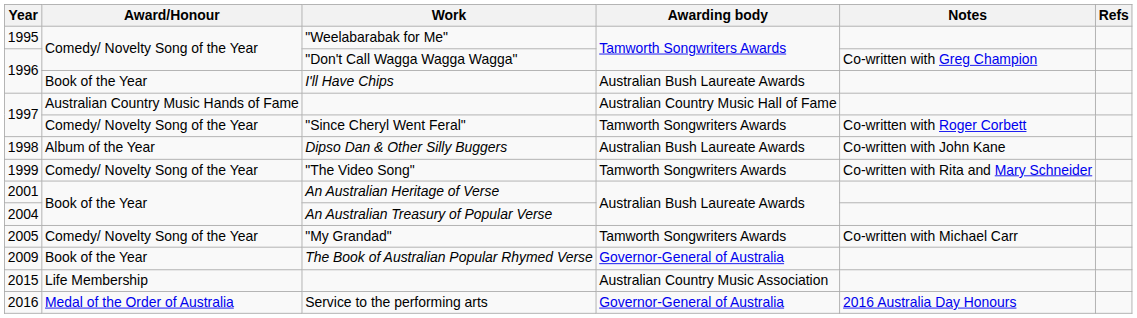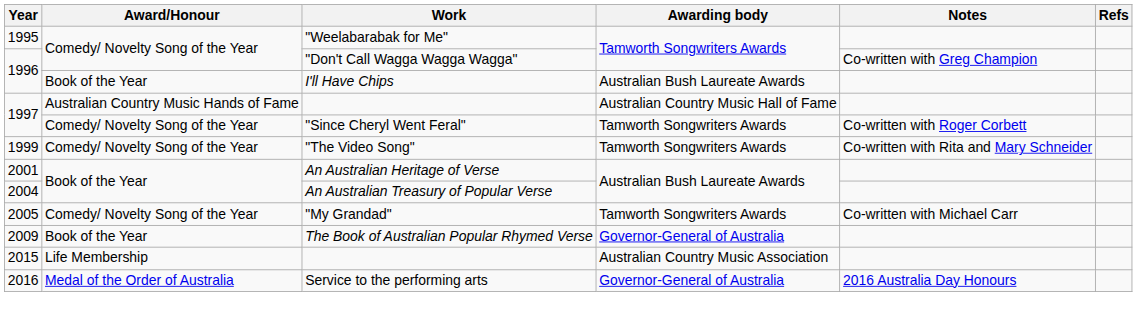- row: 1998 | Album of the Year | Dipso Dan & Other Silly Buggers | Australian Bush Laureate Awards | Co-written with John Kane
